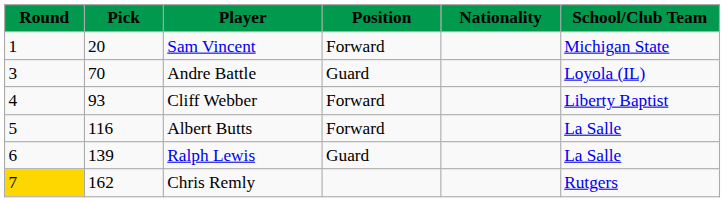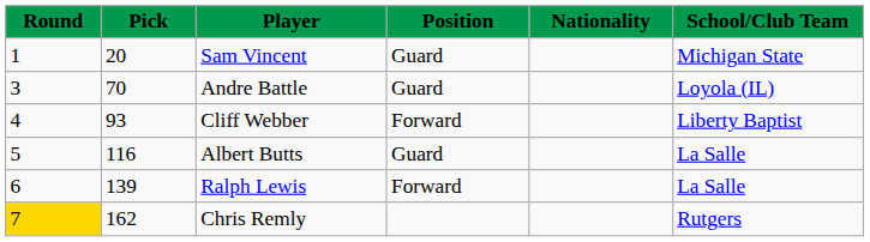Sam Vincent | Position: Forward -> Guard
Albert Butts | Position: Forward -> Guard
Ralph Lewis | Position: Guard -> Forward
